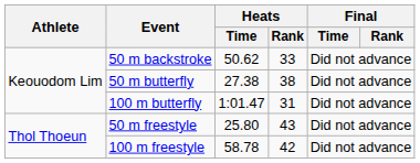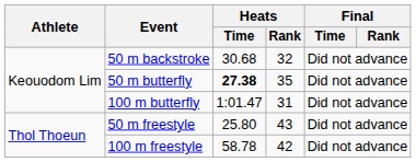50 m backstroke | Heats / Time: 50.62 -> 30.68
50 m backstroke | Heats / Rank: 33 -> 32
50 m butterfly | Heats / Time: normal -> bold
50 m butterfly | Heats / Rank: 38 -> 35
